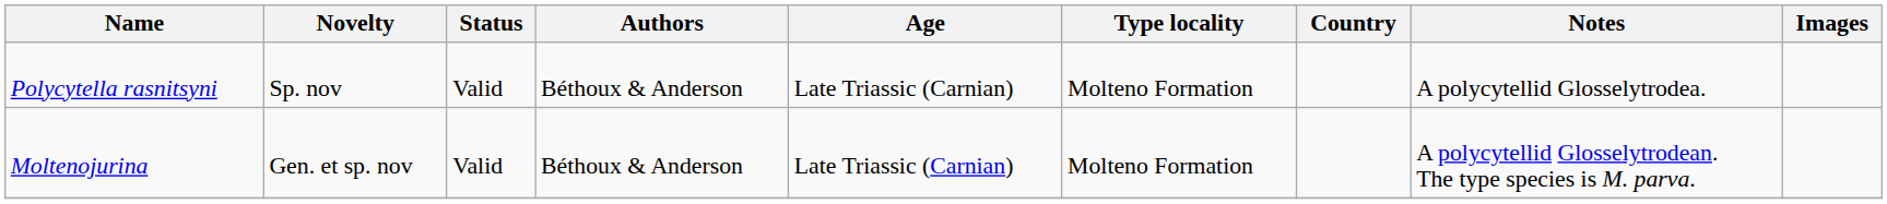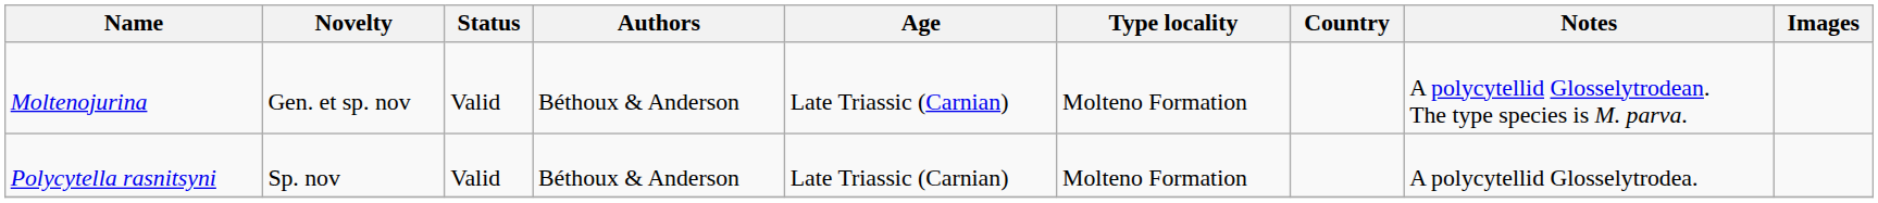rows swapped: Moltenojurina <-> Polycytella rasnitsyni
